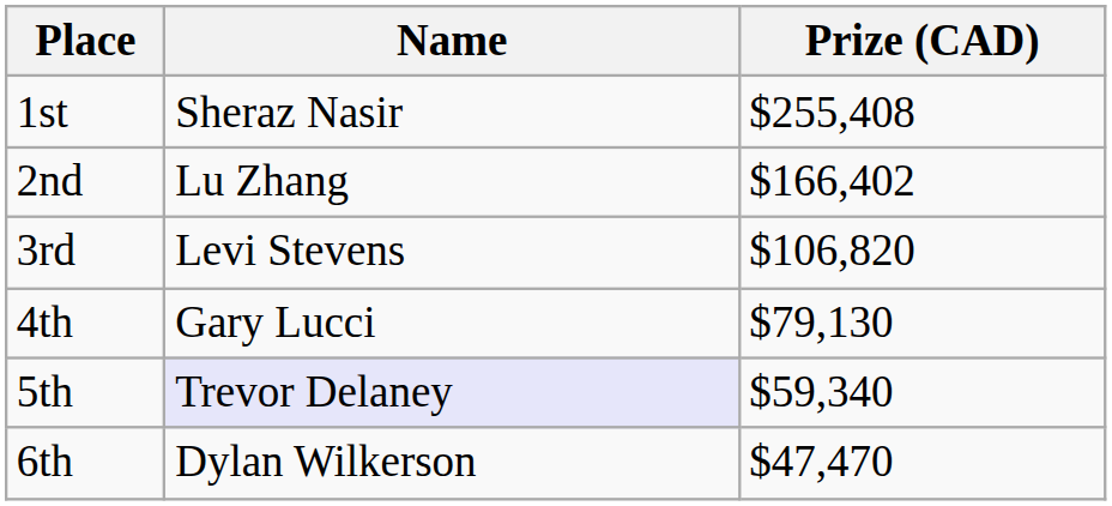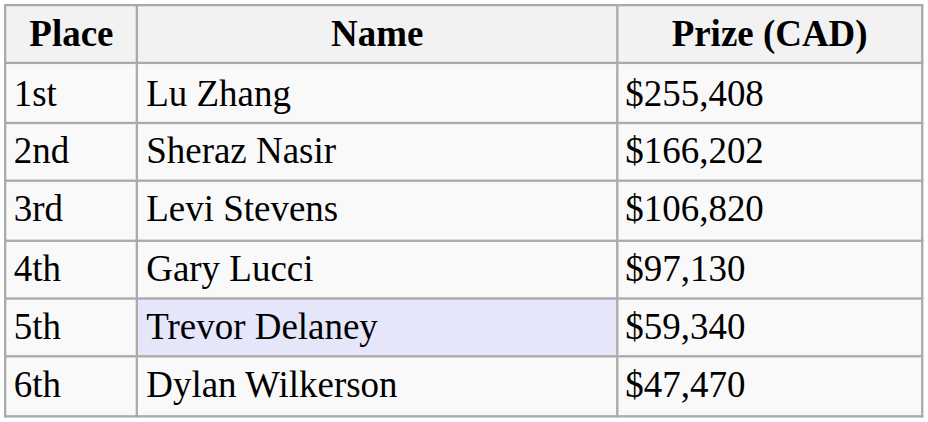1st | Name: Sheraz Nasir -> Lu Zhang
2nd | Name: Lu Zhang -> Sheraz Nasir
2nd | Prize (CAD): $166,402 -> $166,202
4th | Prize (CAD): $79,130 -> $97,130
